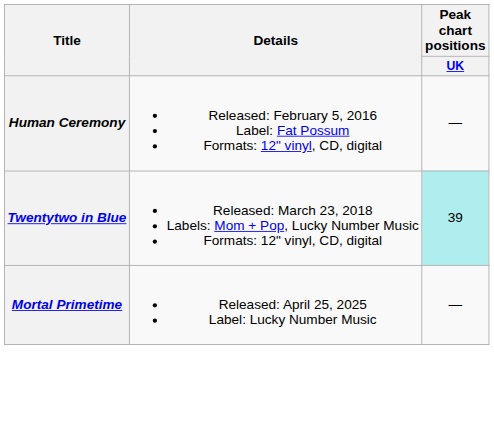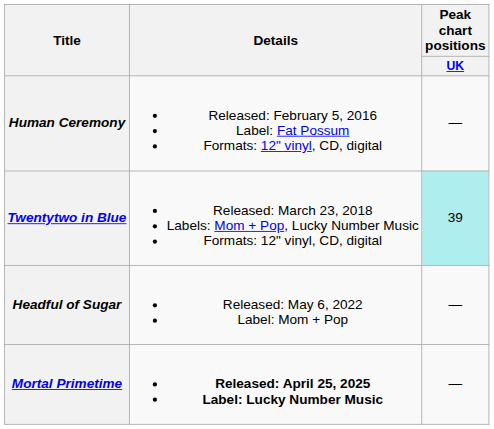+ row: Headful of Sugar | Released: May 6, 2022 Label: Mom + Pop | —
Mortal Primetime | Details: normal -> bold
